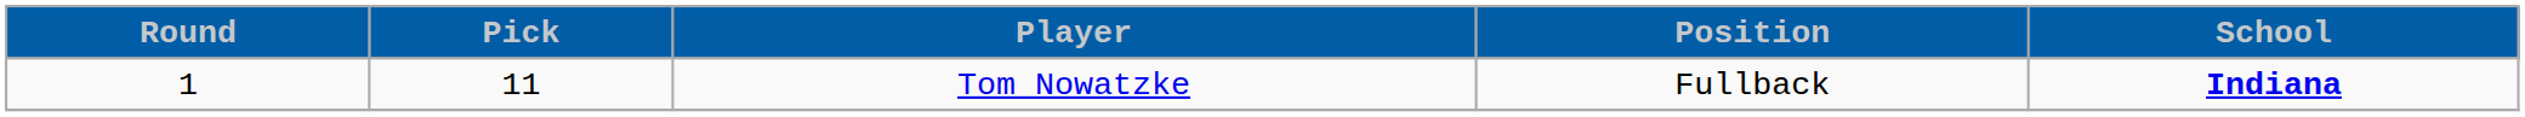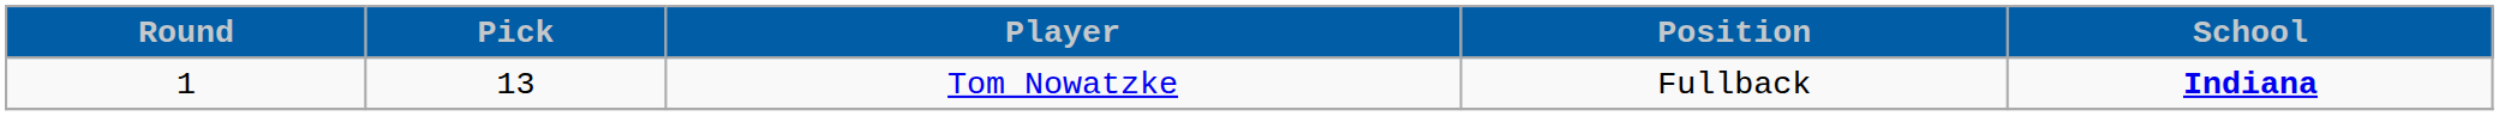Tom Nowatzke | Pick: 11 -> 13
